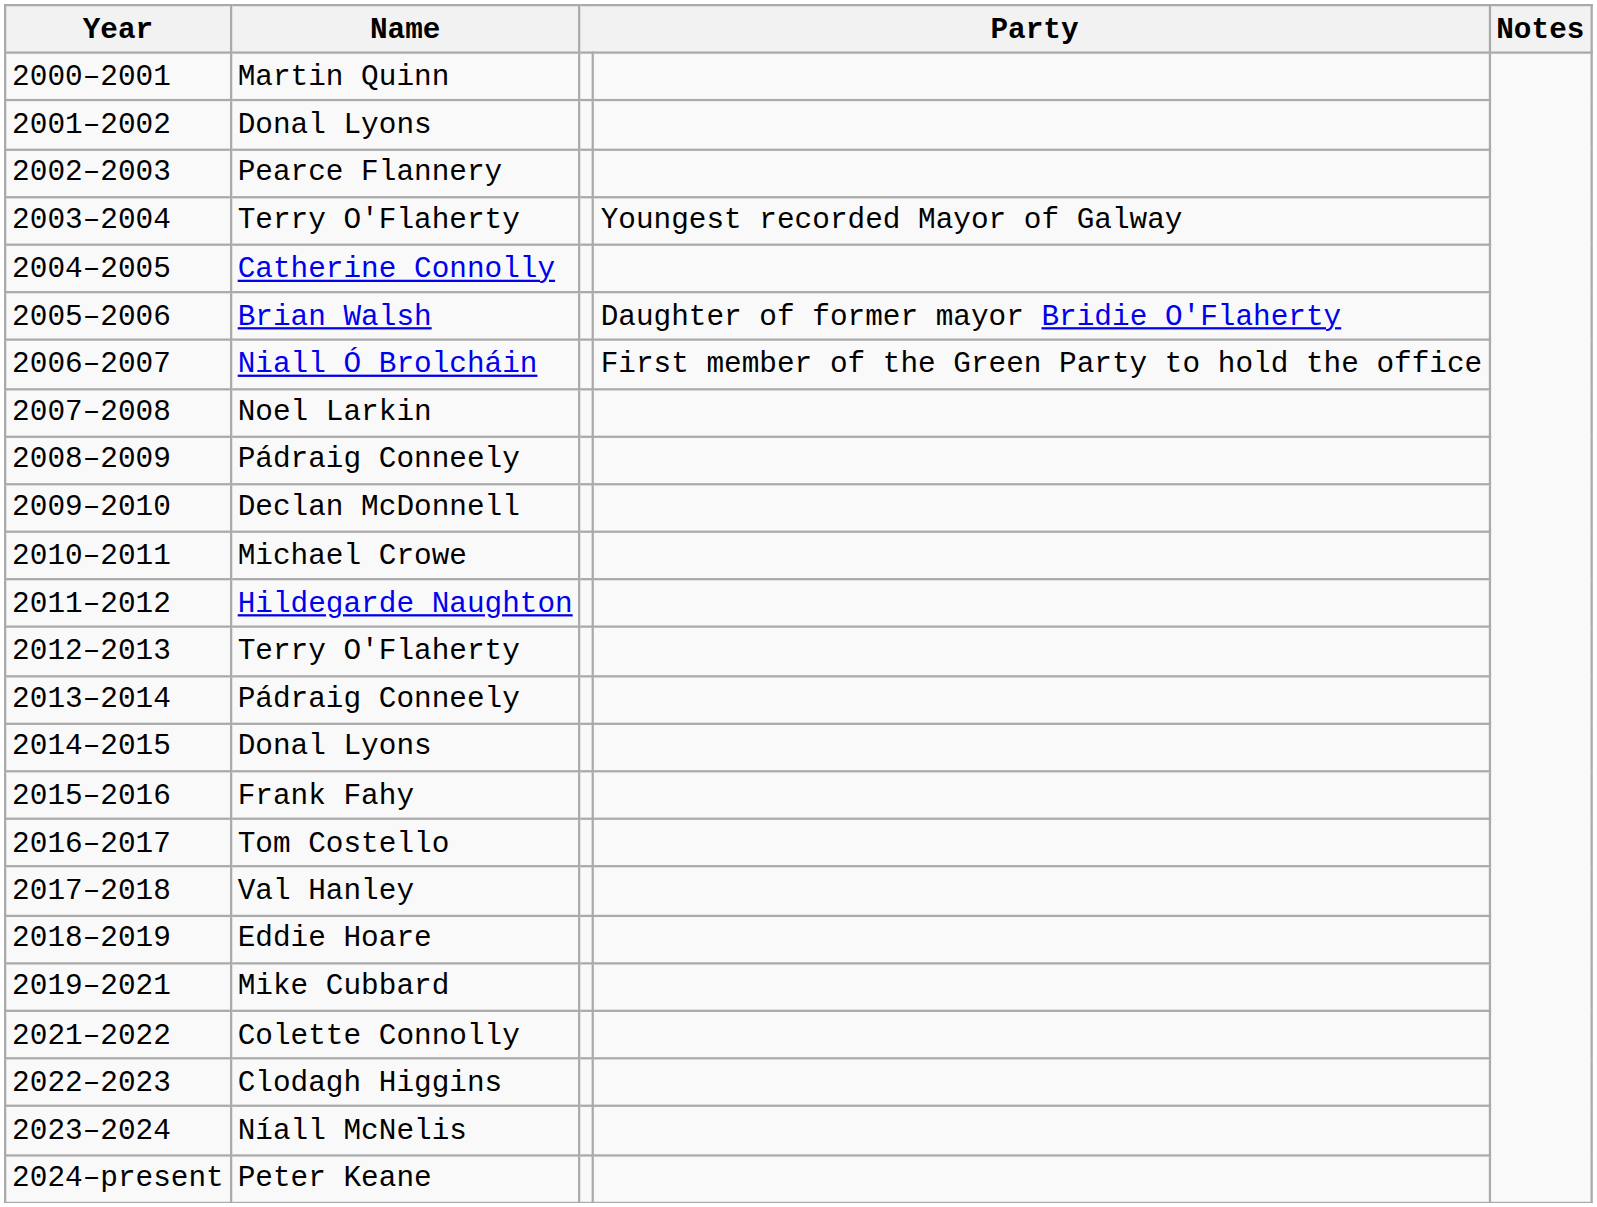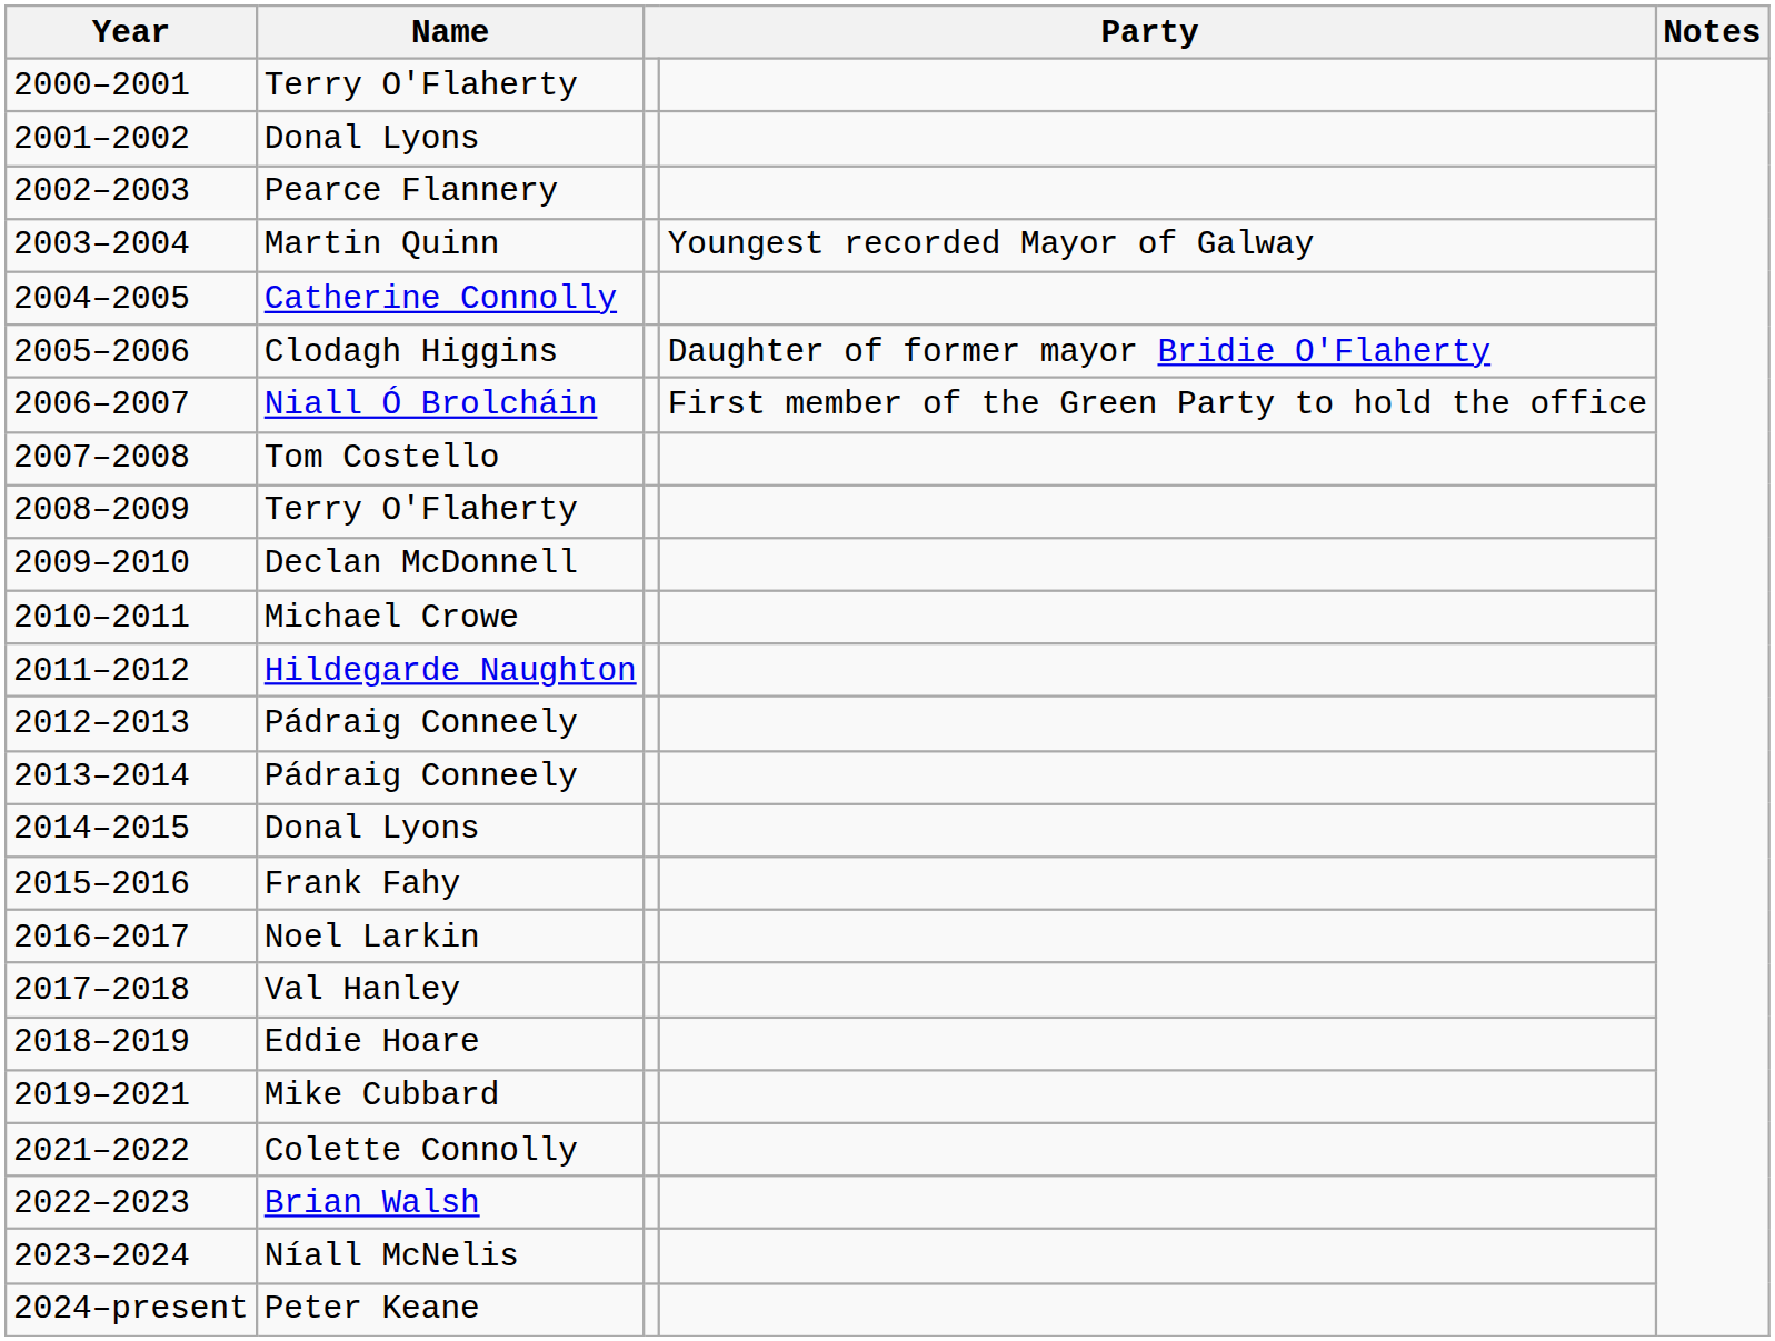2000–2001 | Name: Martin Quinn -> Terry O'Flaherty
2003–2004 | Name: Terry O'Flaherty -> Martin Quinn
2005–2006 | Name: Brian Walsh -> Clodagh Higgins
2007–2008 | Name: Noel Larkin -> Tom Costello
2008–2009 | Name: Pádraig Conneely -> Terry O'Flaherty
2012–2013 | Name: Terry O'Flaherty -> Pádraig Conneely
2016–2017 | Name: Tom Costello -> Noel Larkin
2022–2023 | Name: Clodagh Higgins -> Brian Walsh
